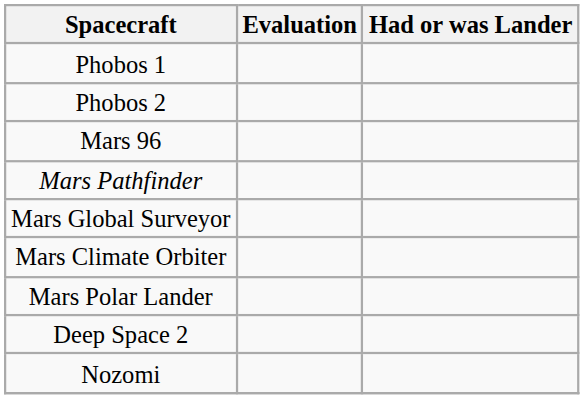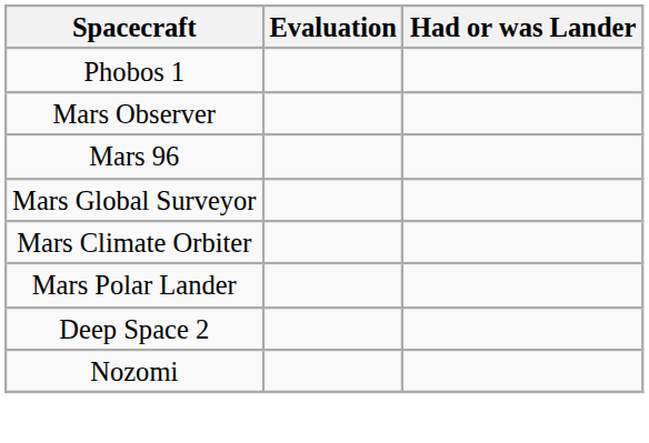- row: Phobos 2
+ row: Mars Observer
- row: Mars Pathfinder
